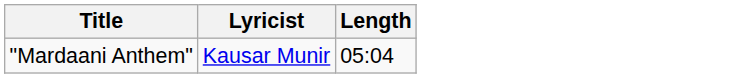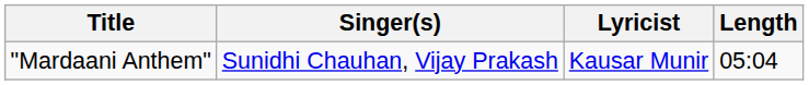+ column: Singer(s) | Sunidhi Chauhan, Vijay Prakash
